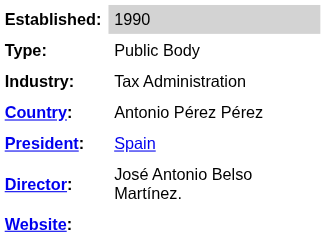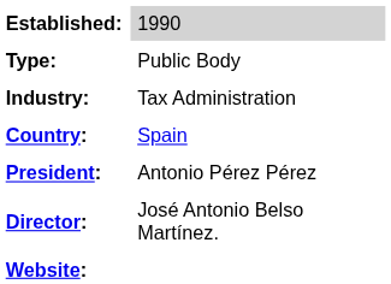Country: | column 2: Antonio Pérez Pérez -> Spain
President: | column 2: Spain -> Antonio Pérez Pérez
